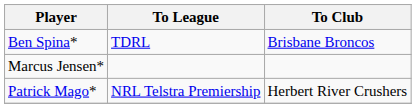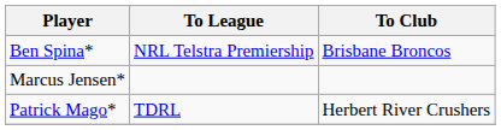Ben Spina* | To League: TDRL -> NRL Telstra Premiership
Patrick Mago* | To League: NRL Telstra Premiership -> TDRL
